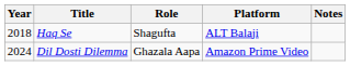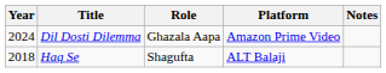rows swapped: Haq Se <-> Dil Dosti Dilemma
